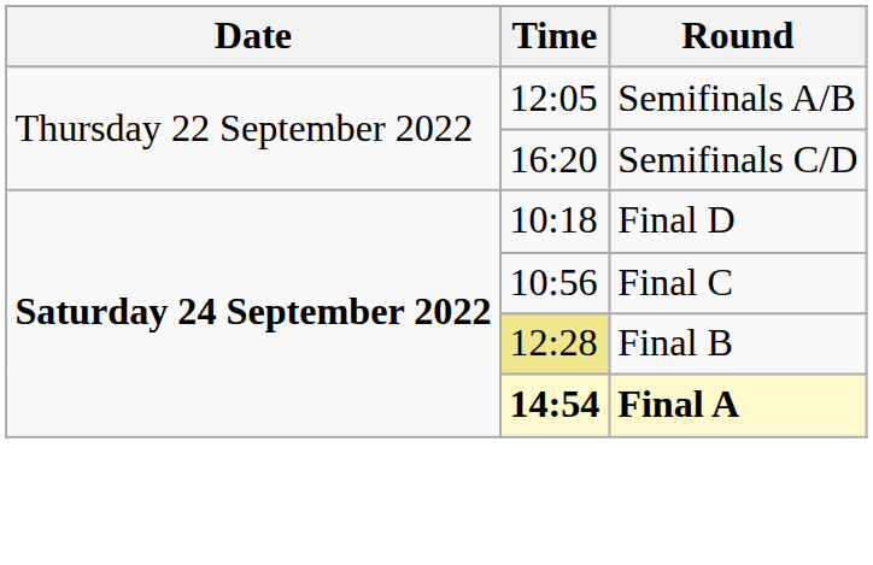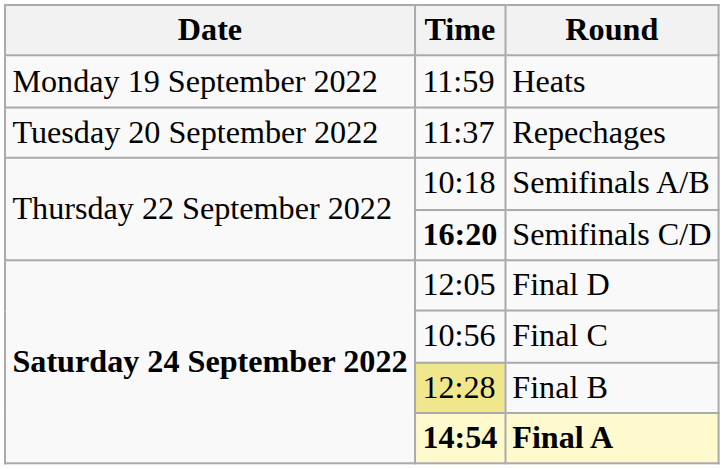+ row: Monday 19 September 2022 | 11:59 | Heats
+ row: Tuesday 20 September 2022 | 11:37 | Repechages
Semifinals A/B | Time: 12:05 -> 10:18
Semifinals C/D | Time: normal -> bold
Final D | Time: 10:18 -> 12:05
